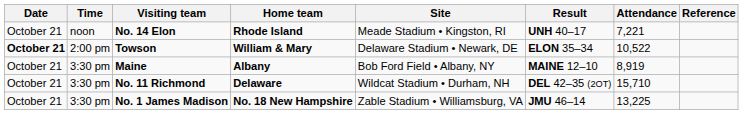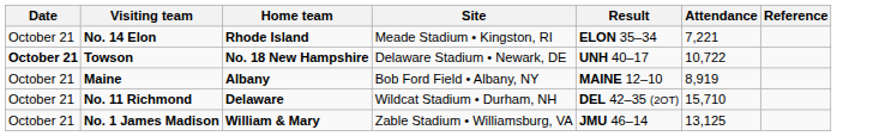- column: Time | noon | 2:00 pm | 3:30 pm | 3:30 pm | 3:30 pm
No. 14 Elon | Result: UNH 40–17 -> ELON 35–34
Towson | Home team: William & Mary -> No. 18 New Hampshire
Towson | Result: ELON 35–34 -> UNH 40–17
Towson | Attendance: 10,522 -> 10,722
No. 1 James Madison | Home team: No. 18 New Hampshire -> William & Mary
No. 1 James Madison | Attendance: 13,225 -> 13,125
